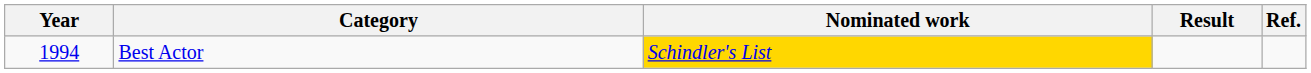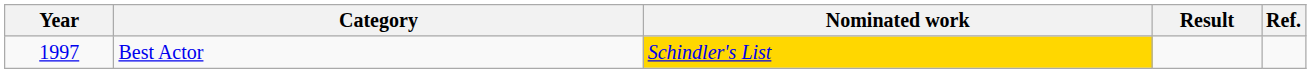Best Actor | Year: 1994 -> 1997
